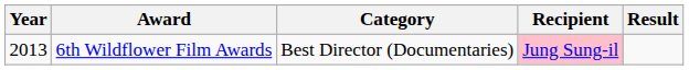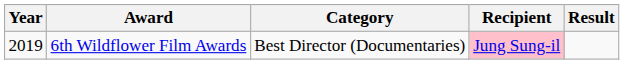6th Wildflower Film Awards | Year: 2013 -> 2019
